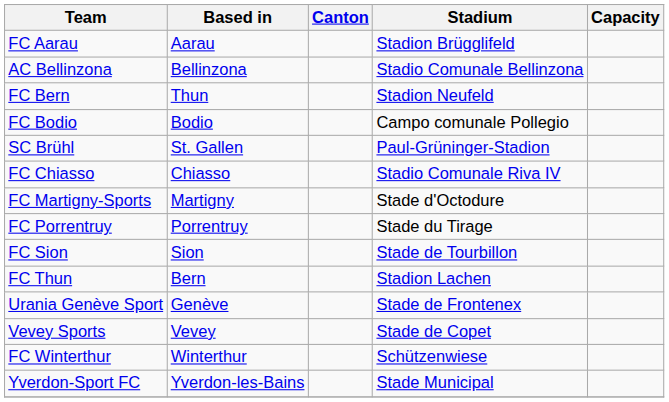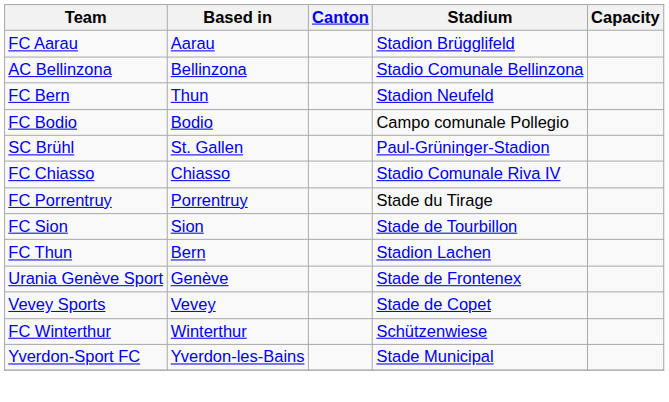- row: FC Martigny-Sports | Martigny | Stade d'Octodure
